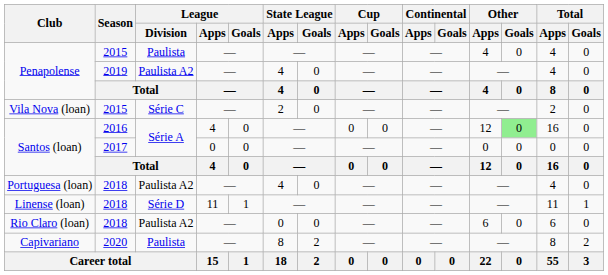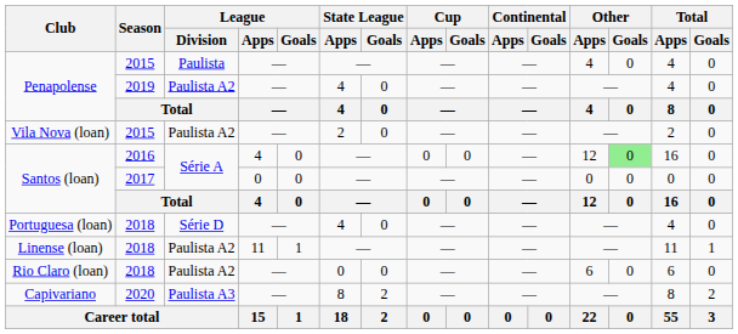Vila Nova (loan) | League / Division: Série C -> Paulista A2
Portuguesa (loan) | League / Division: Paulista A2 -> Série D
Linense (loan) | League / Division: Série D -> Paulista A2
Capivariano | League / Division: Paulista -> Paulista A3
